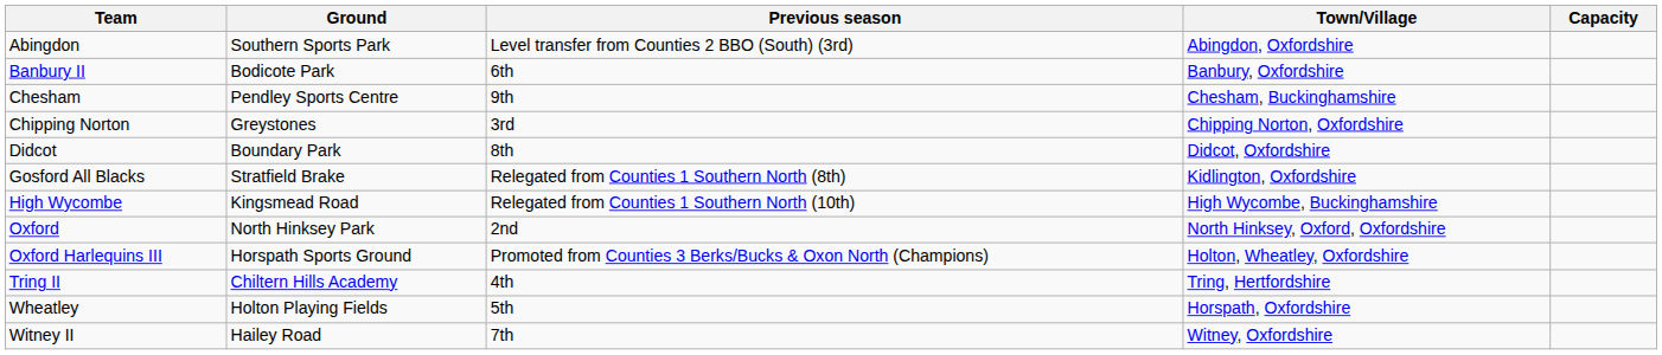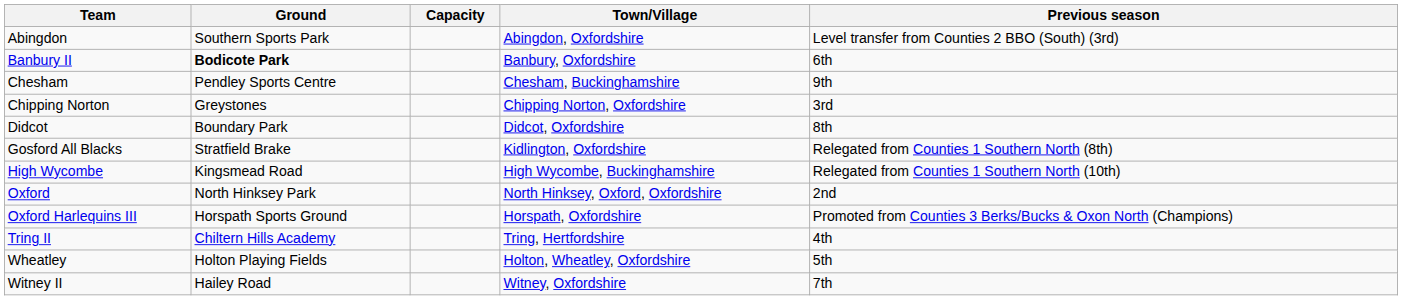columns swapped: Capacity <-> Previous season
Banbury II | Ground: normal -> bold
Oxford Harlequins III | Town/Village: Holton, Wheatley, Oxfordshire -> Horspath, Oxfordshire
Wheatley | Town/Village: Horspath, Oxfordshire -> Holton, Wheatley, Oxfordshire
